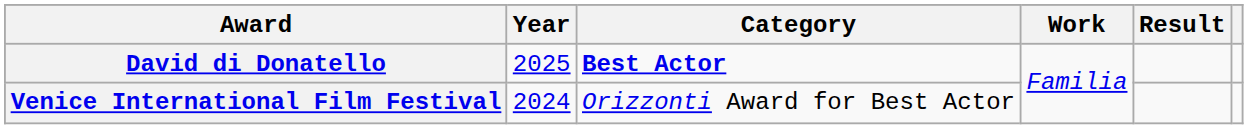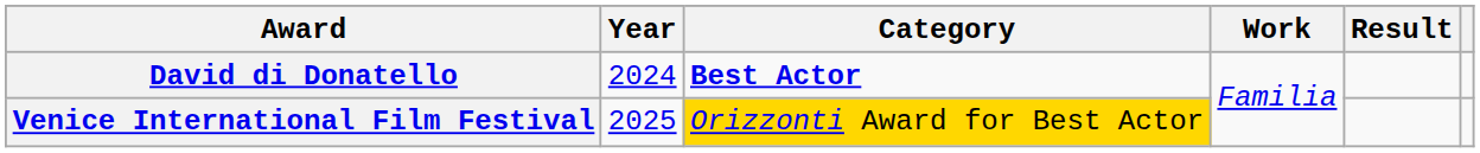David di Donatello | Year: 2025 -> 2024
Venice International Film Festival | Year: 2024 -> 2025
Venice International Film Festival | Category: no background -> gold background
